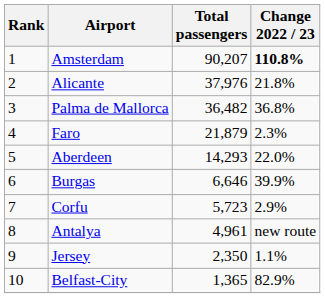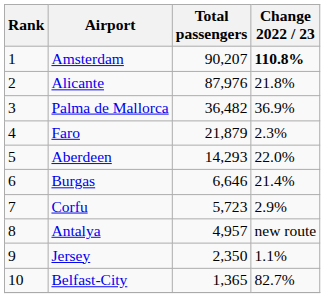Alicante | Total passengers: 37,976 -> 87,976
Palma de Mallorca | Change 2022 / 23: 36.8% -> 36.9%
Burgas | Change 2022 / 23: 39.9% -> 21.4%
Antalya | Total passengers: 4,961 -> 4,957
Belfast-City | Change 2022 / 23: 82.9% -> 82.7%
